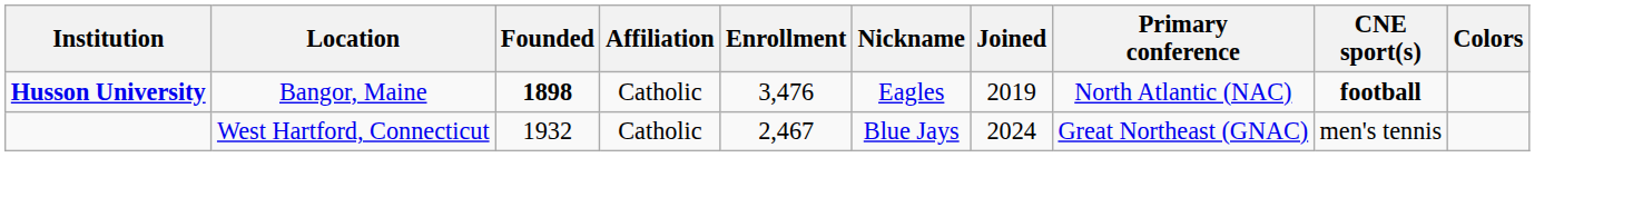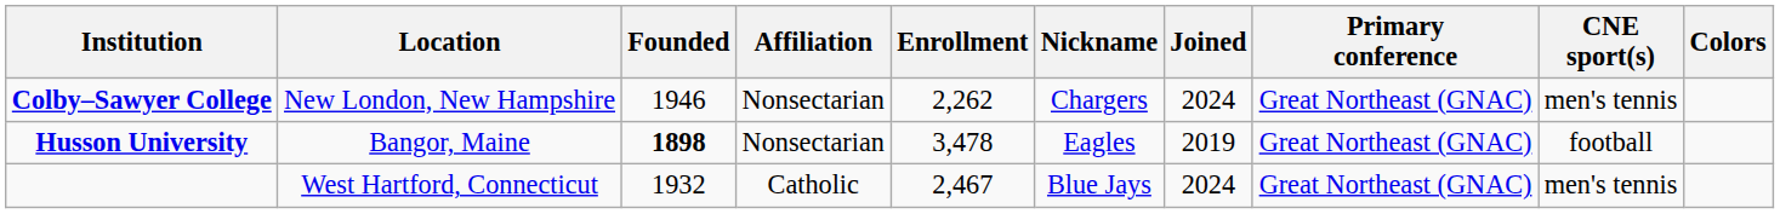+ row: Colby–Sawyer College | New London, New Hampshire | 1946 | Nonsectarian | 2,262 | Chargers | 2024 | Great Northeast (GNAC) | men's tennis
Husson University | Affiliation: Catholic -> Nonsectarian
Husson University | Enrollment: 3,476 -> 3,478
Husson University | Primary conference: North Atlantic (NAC) -> Great Northeast (GNAC)
Husson University | CNE sport(s): bold -> normal
